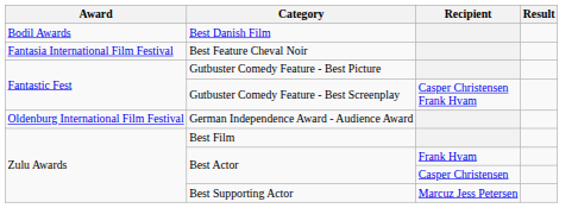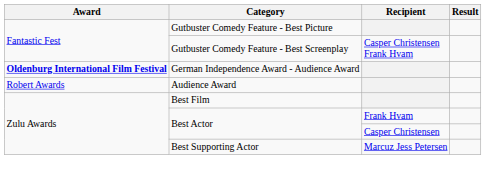- row: Bodil Awards | Best Danish Film
- row: Fantasia International Film Festival | Best Feature Cheval Noir
German Independence Award - Audience Award | Award: normal -> bold
+ row: Robert Awards | Audience Award
